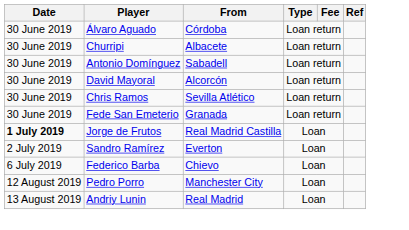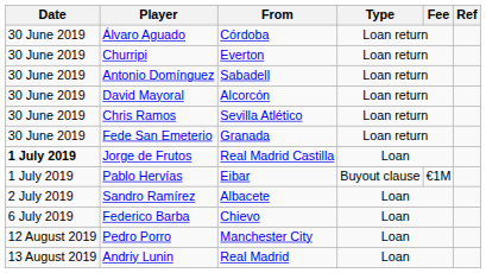Churripi | From: Albacete -> Everton
+ row: 1 July 2019 | Pablo Hervías | Eibar | Buyout clause | €1M
Sandro Ramírez | From: Everton -> Albacete
